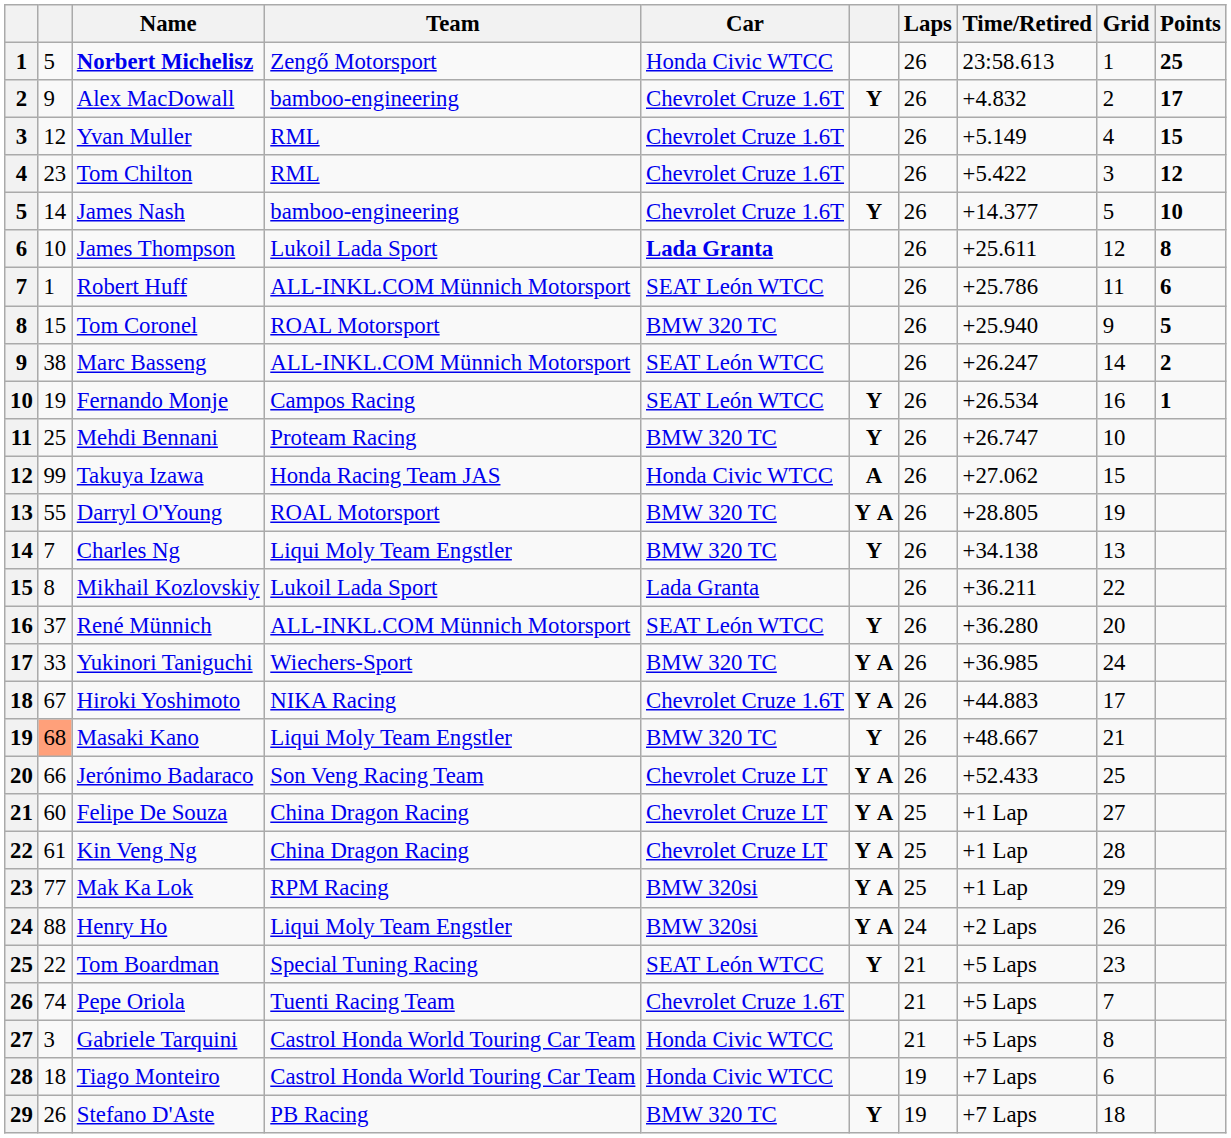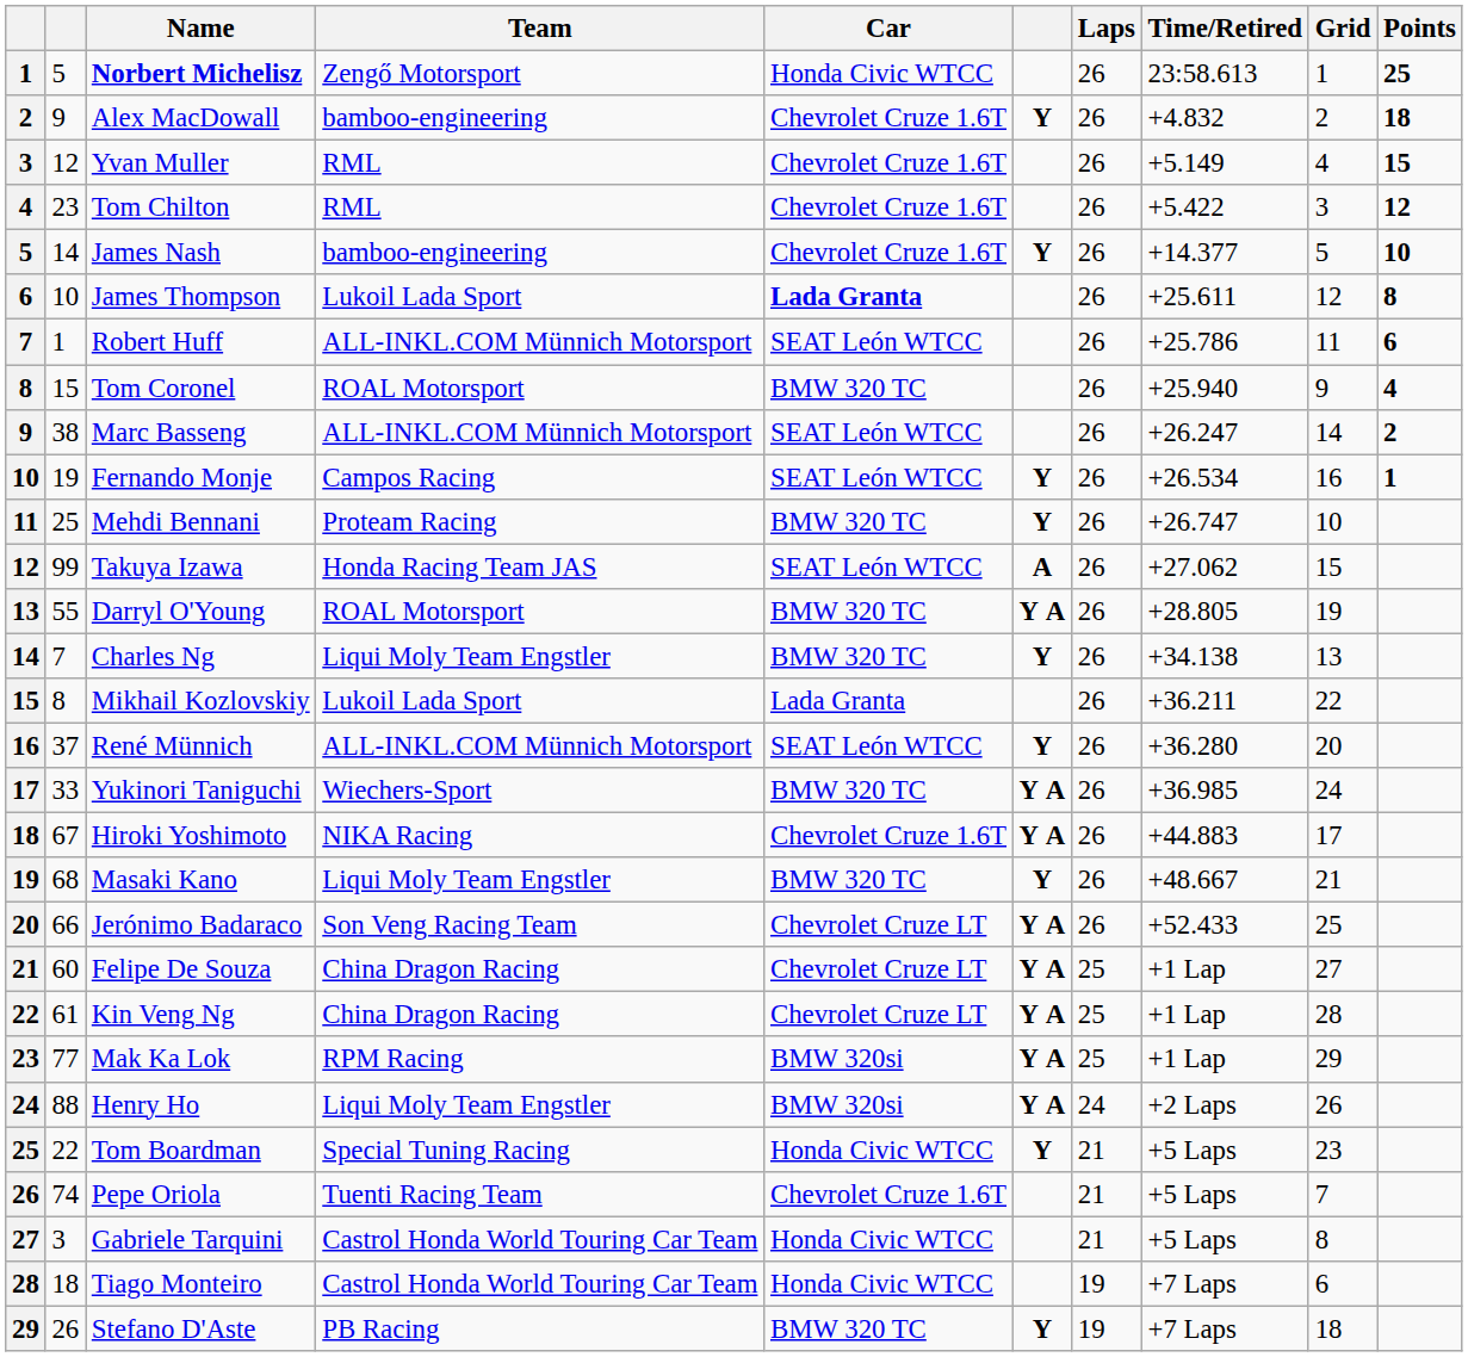Alex MacDowall | Points: 17 -> 18
Tom Coronel | Points: 5 -> 4
Takuya Izawa | Car: Honda Civic WTCC -> SEAT León WTCC
Masaki Kano | column 2: lightsalmon background -> no background
Tom Boardman | Car: SEAT León WTCC -> Honda Civic WTCC
